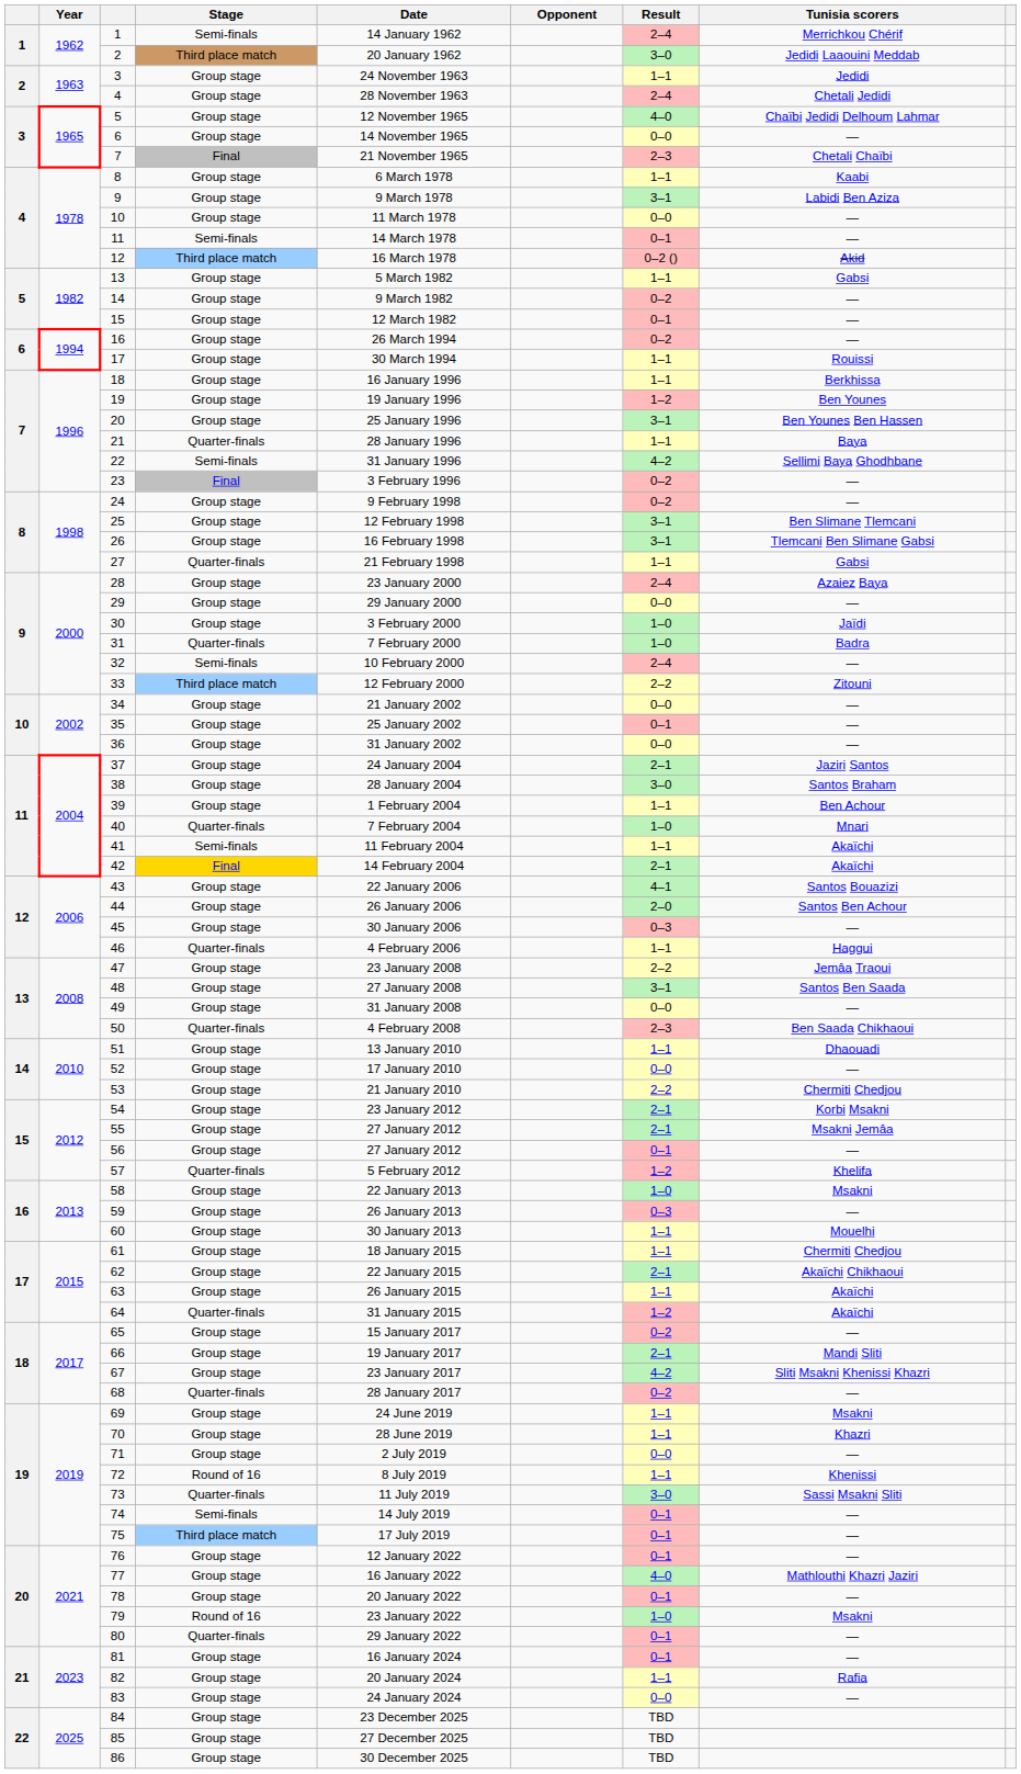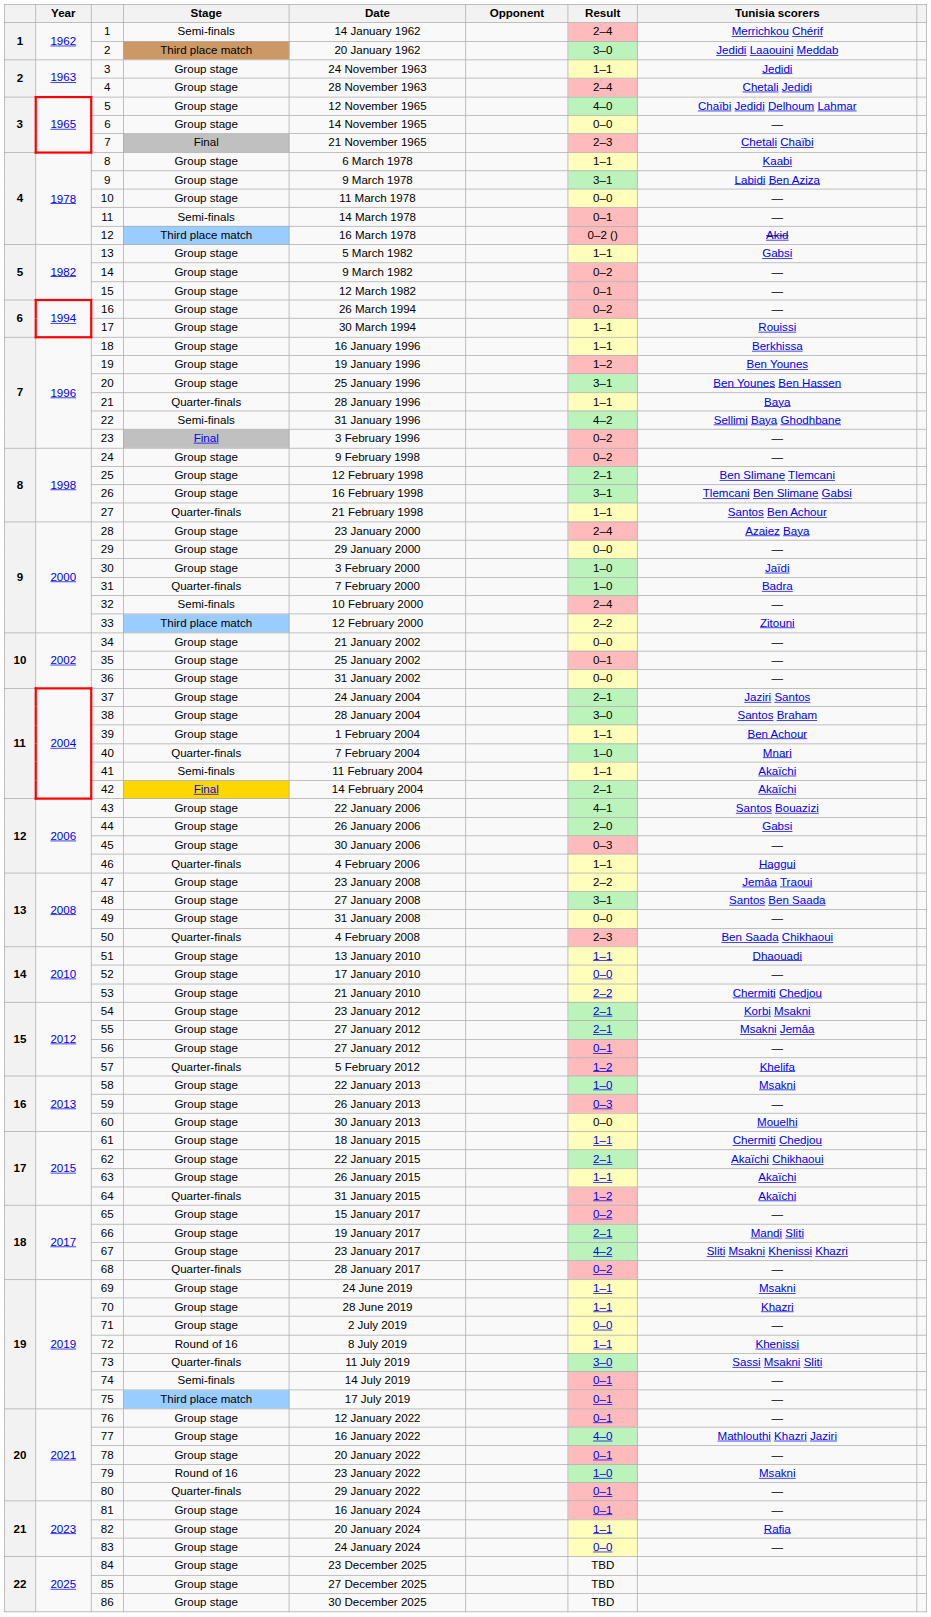25 | Result: 3–1 -> 2–1
27 | Tunisia scorers: Gabsi -> Santos Ben Achour
44 | Tunisia scorers: Santos Ben Achour -> Gabsi
60 | Result: 1–1 -> 0–0
